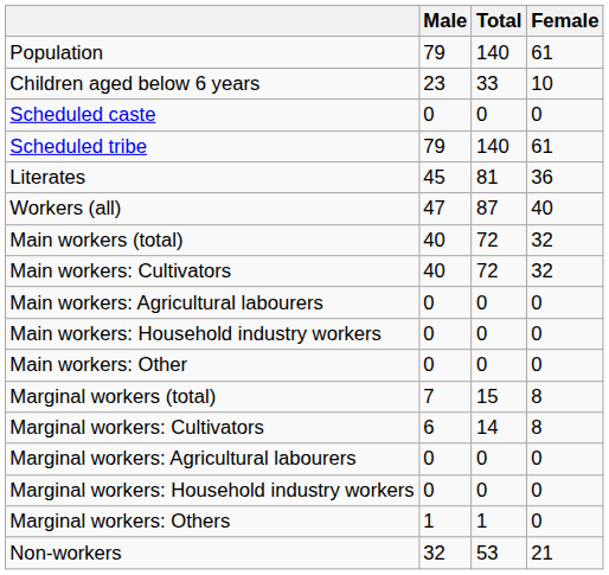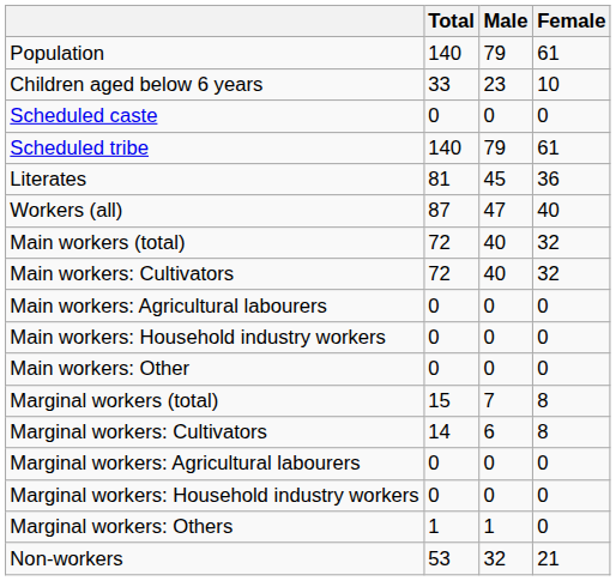columns swapped: Total <-> Male
